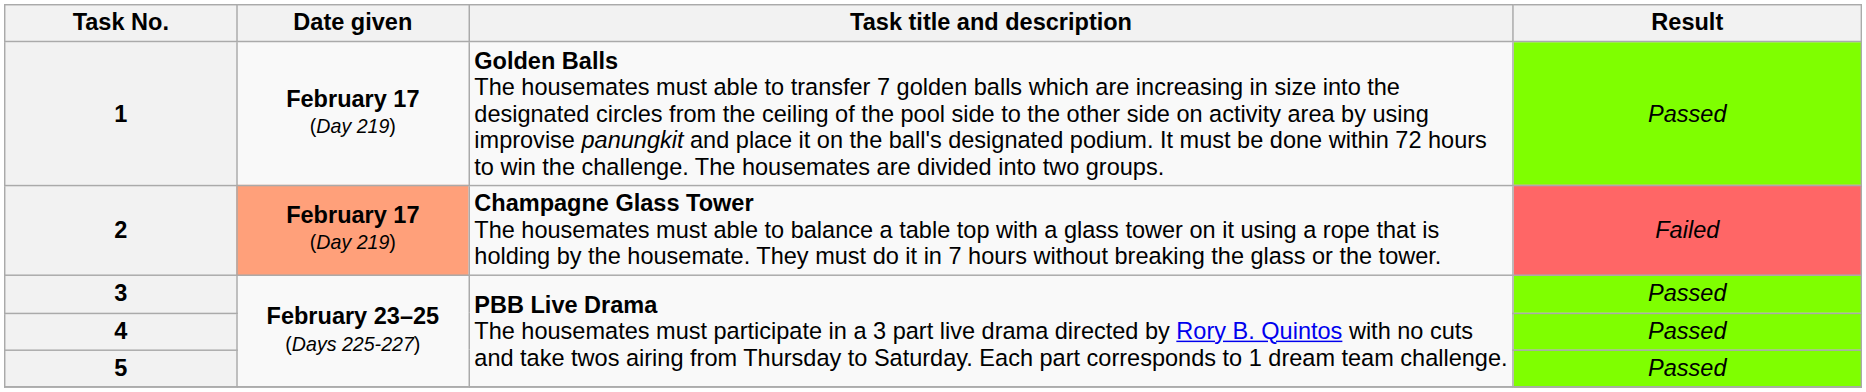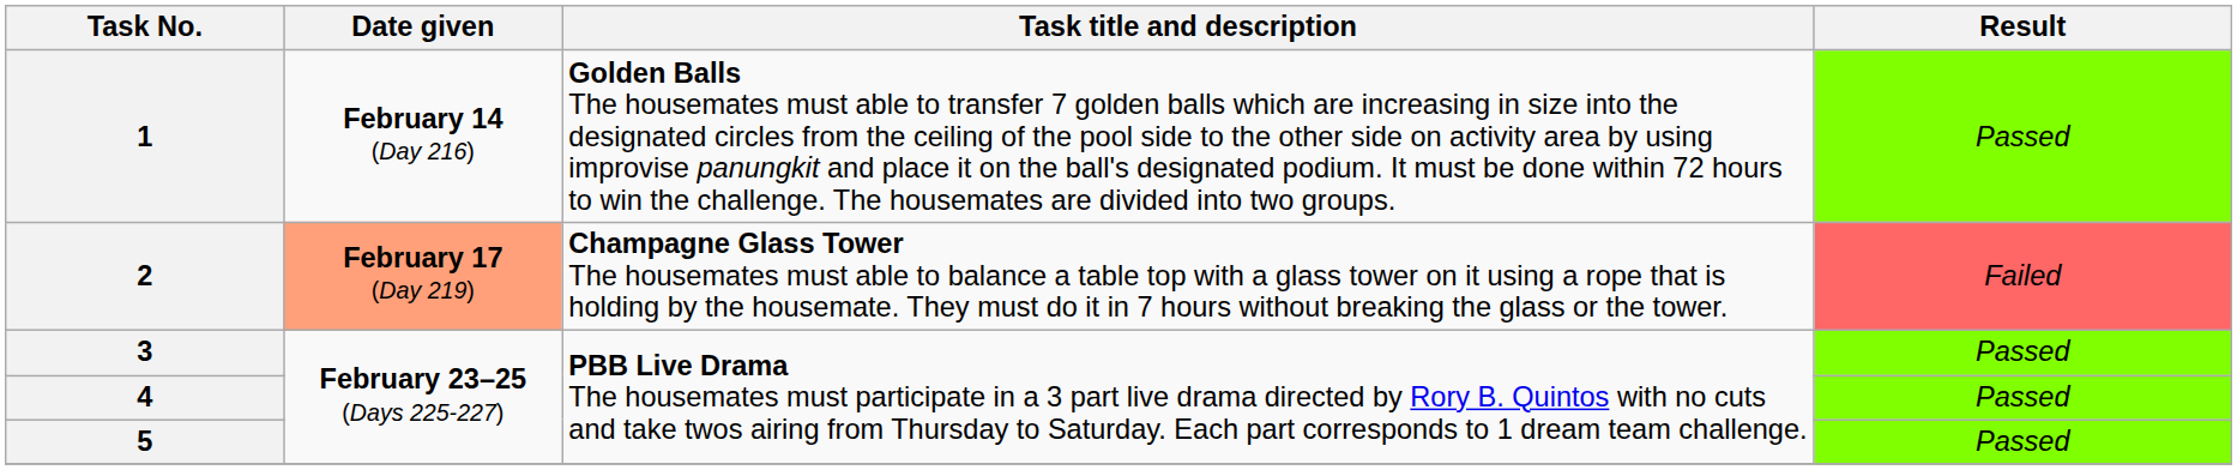1 | Date given: February 17 (Day 219) -> February 14 (Day 216)
